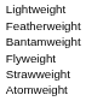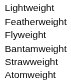rows swapped: Bantamweight <-> Flyweight
